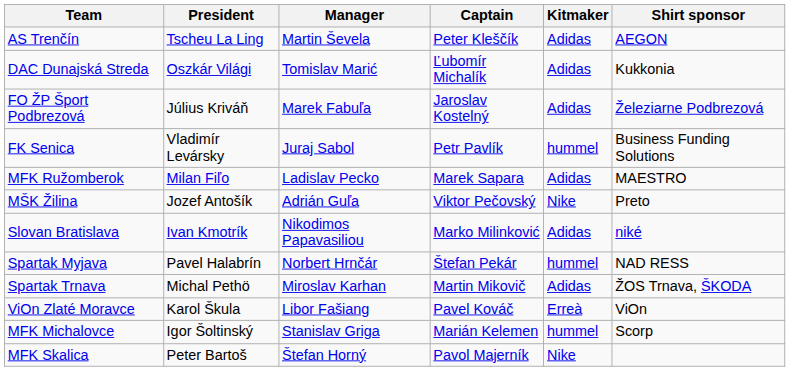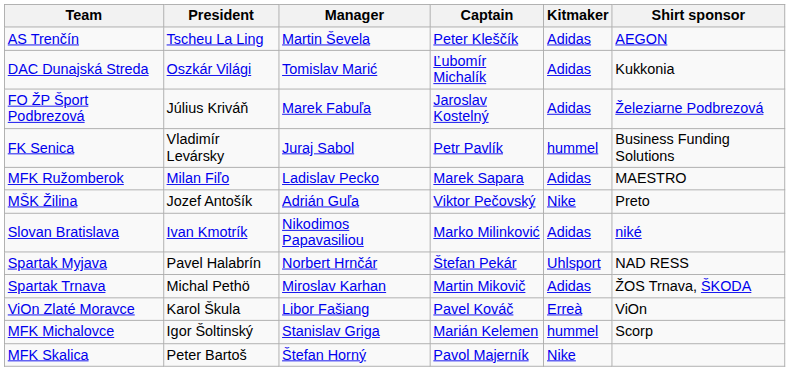Spartak Myjava | Kitmaker: hummel -> Uhlsport
